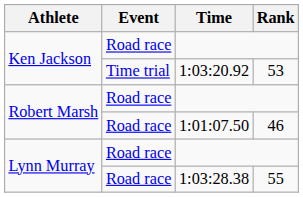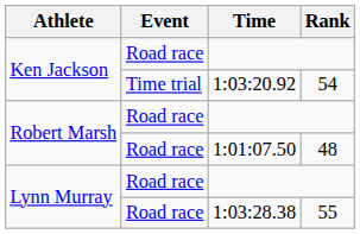1:03:20.92 | Rank: 53 -> 54
1:01:07.50 | Rank: 46 -> 48
